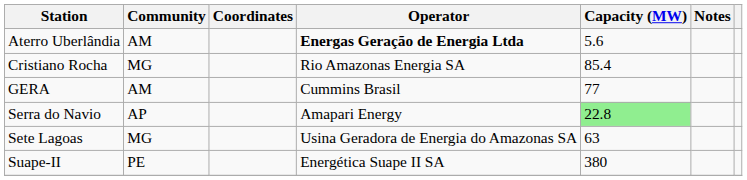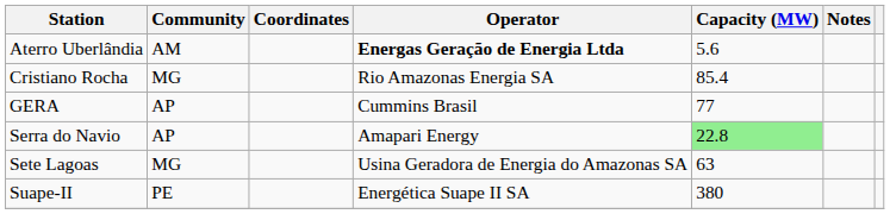GERA | Community: AM -> AP
